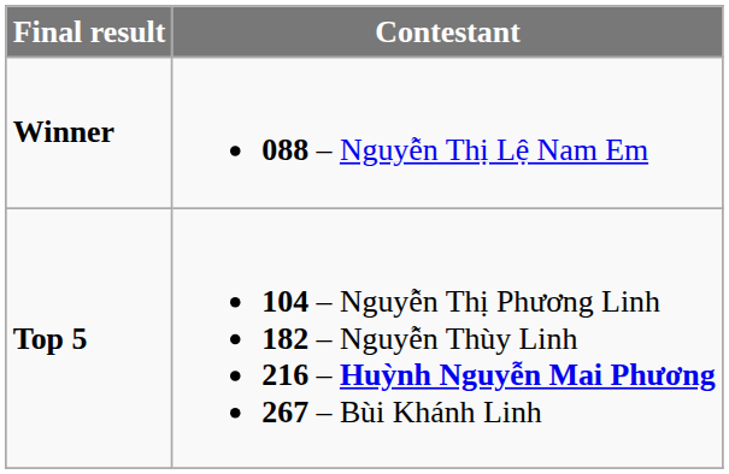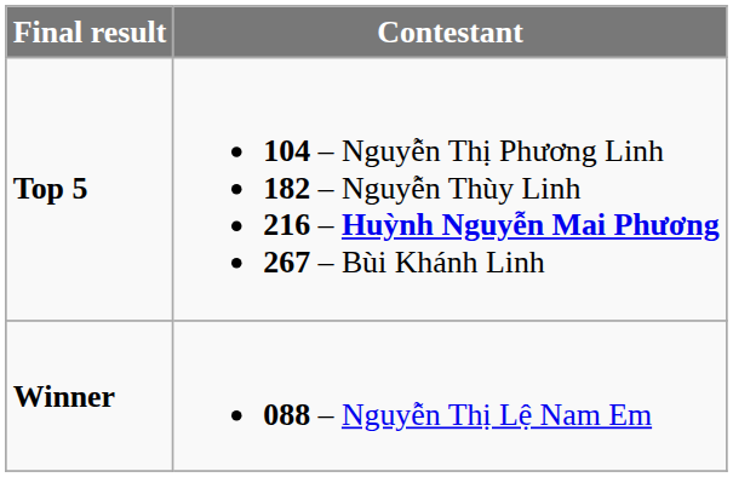rows swapped: Winner <-> Top 5
